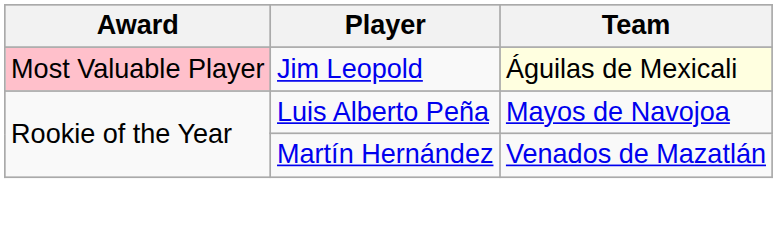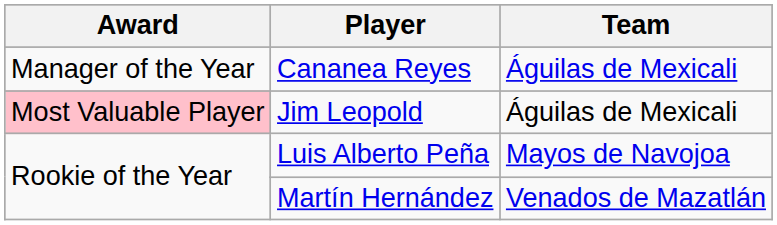+ row: Manager of the Year | Cananea Reyes | Águilas de Mexicali
Jim Leopold | Team: lightyellow background -> no background
